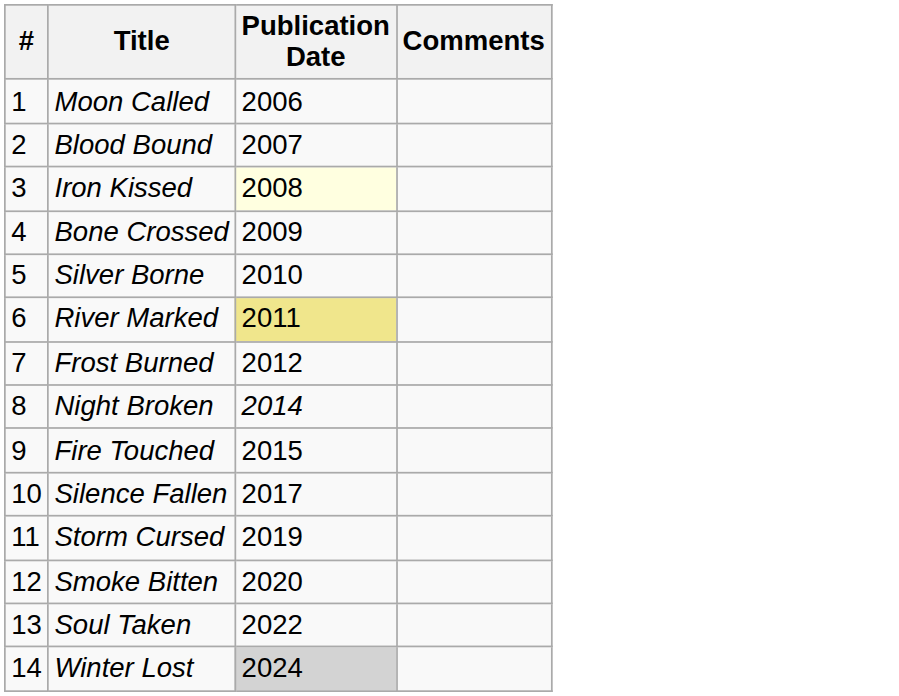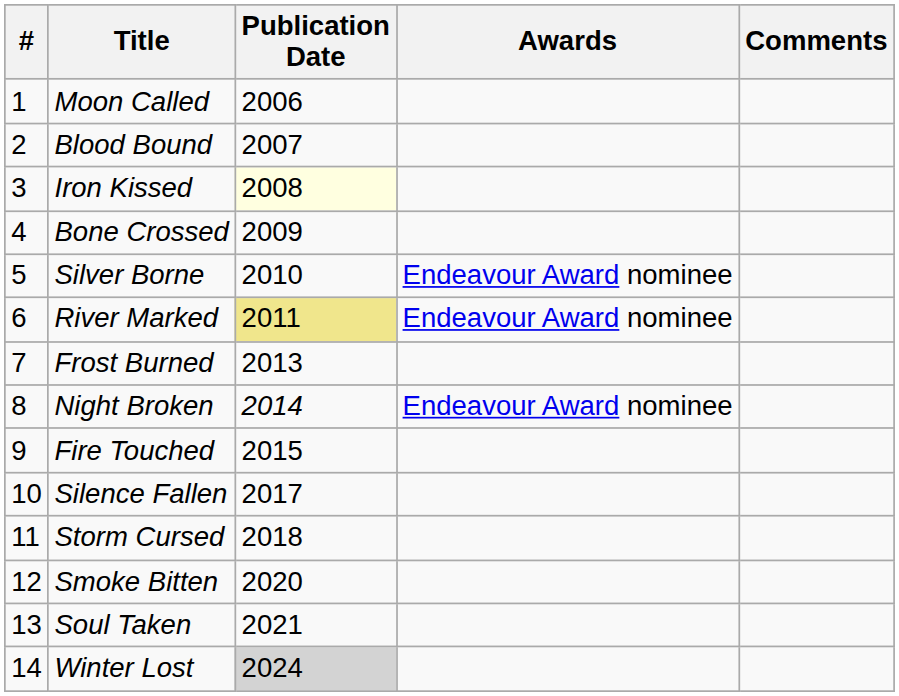+ column: Awards | Endeavour Award nominee | Endeavour Award nominee | Endeavour Award nominee
Frost Burned | Publication Date: 2012 -> 2013
Storm Cursed | Publication Date: 2019 -> 2018
Soul Taken | Publication Date: 2022 -> 2021
